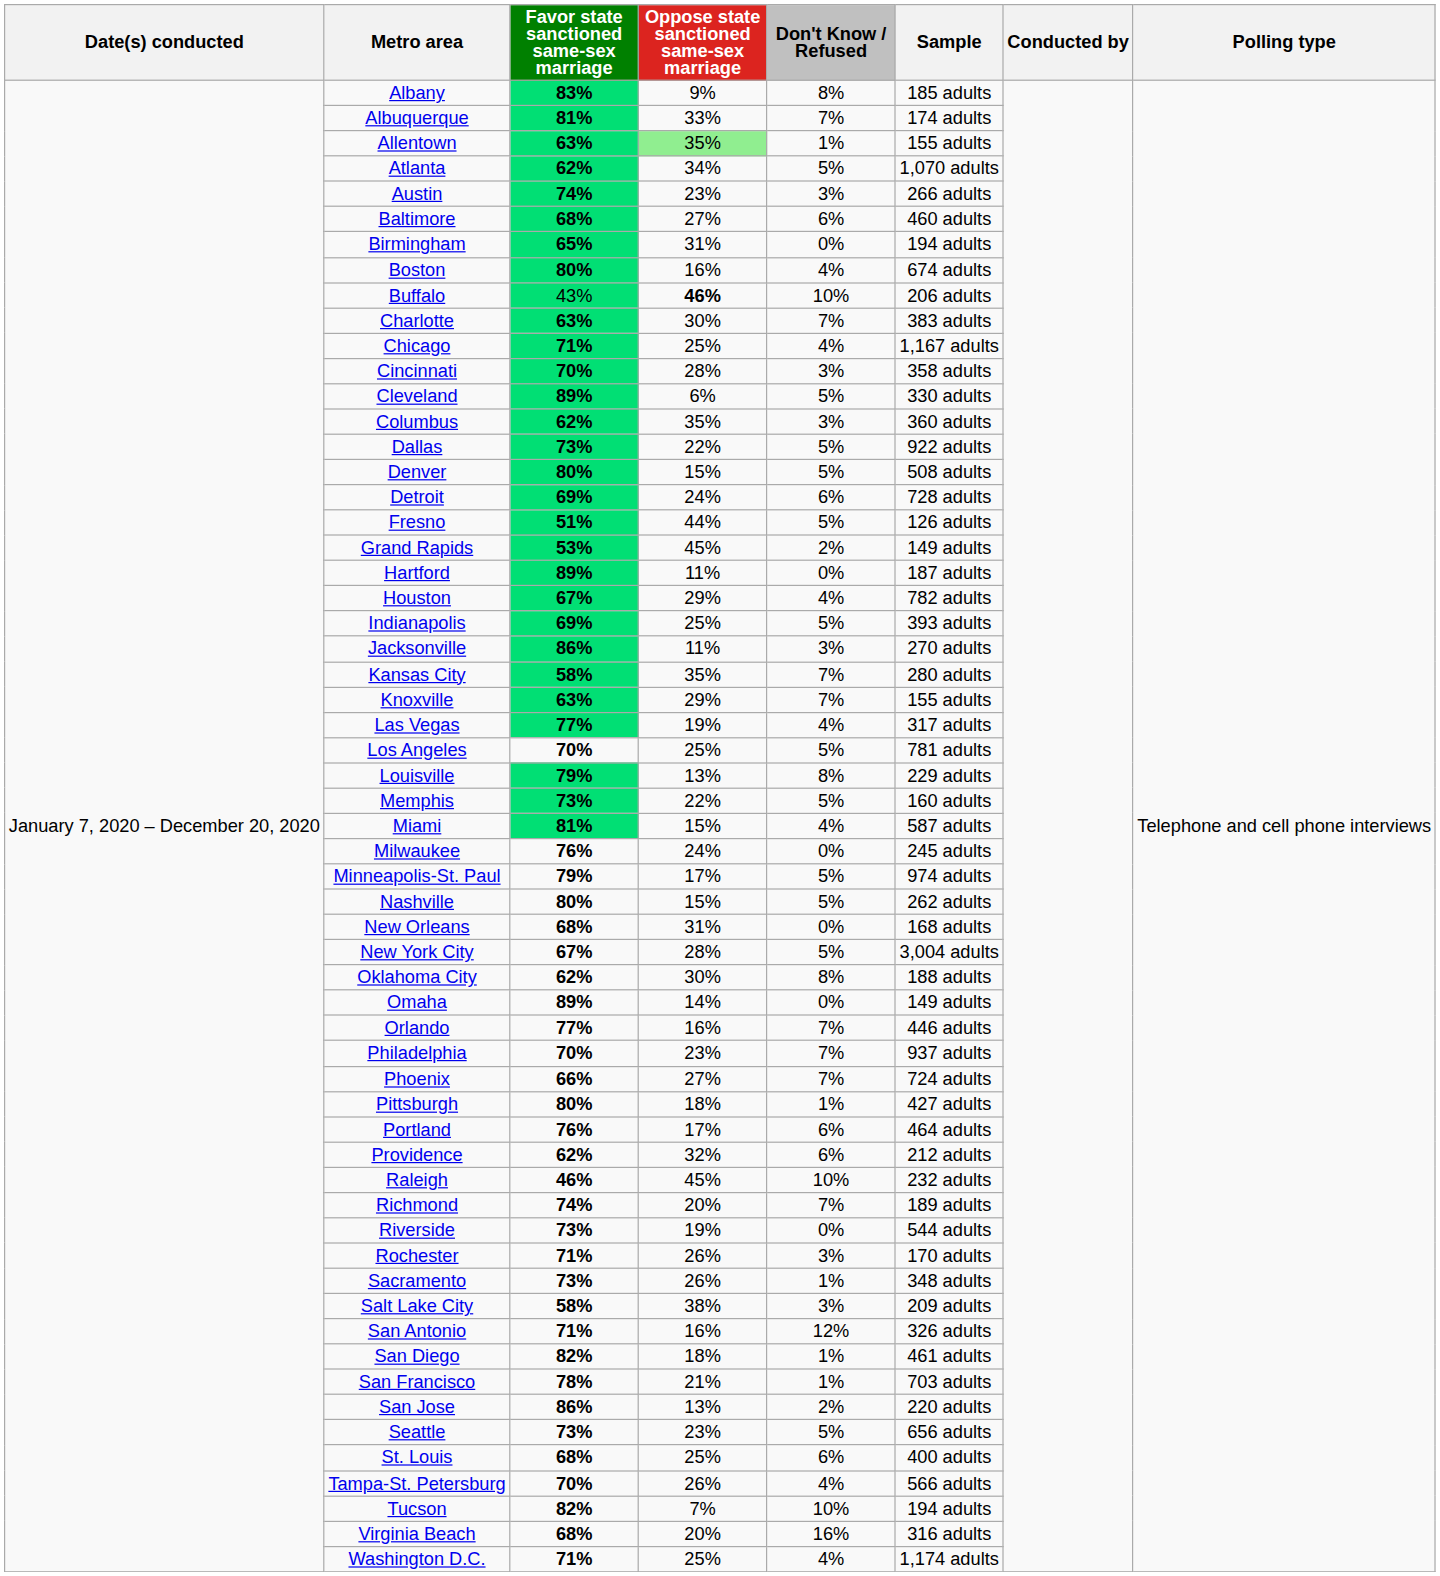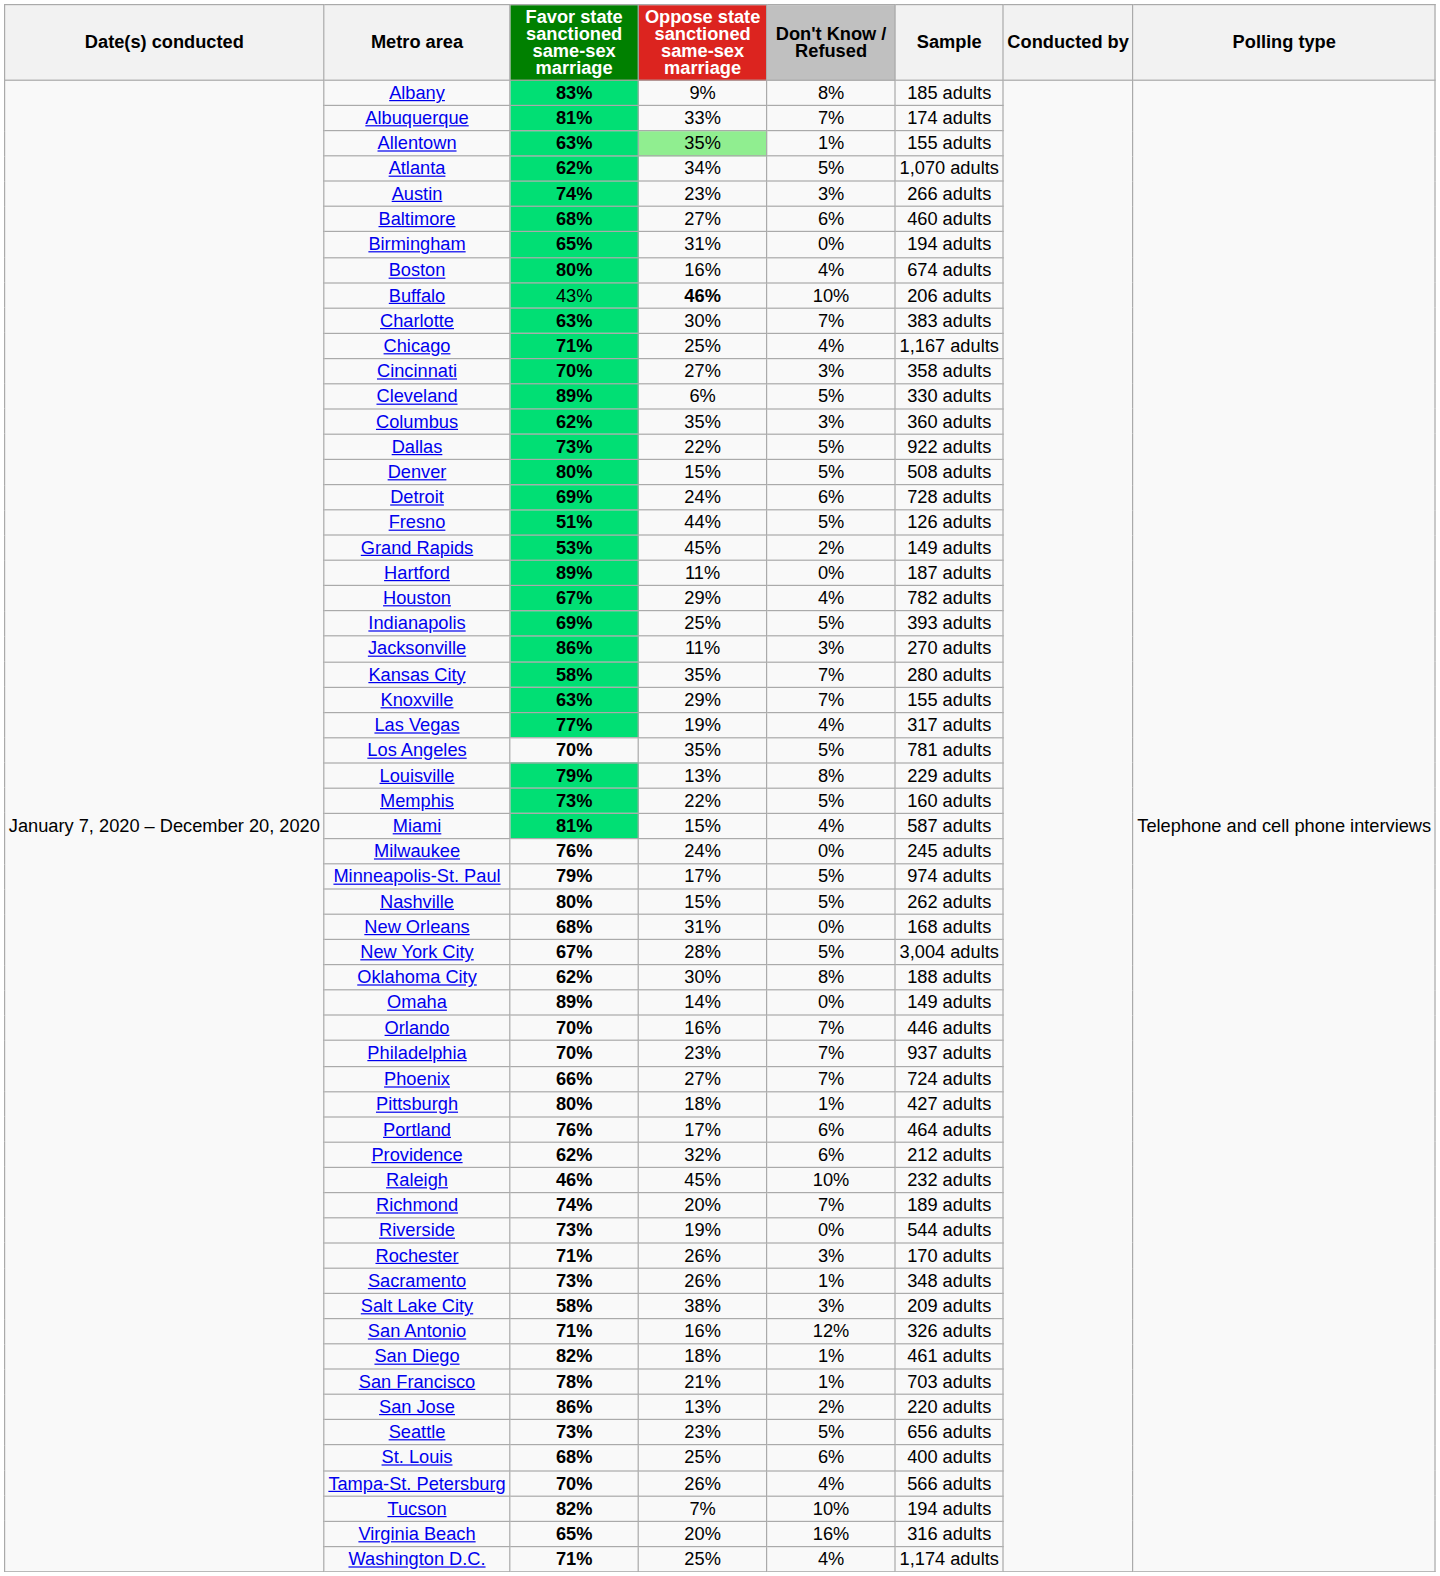Cincinnati | Oppose state sanctioned same-sex marriage: 28% -> 27%
Los Angeles | Oppose state sanctioned same-sex marriage: 25% -> 35%
Orlando | Favor state sanctioned same-sex marriage: 77% -> 70%
Virginia Beach | Favor state sanctioned same-sex marriage: 68% -> 65%
